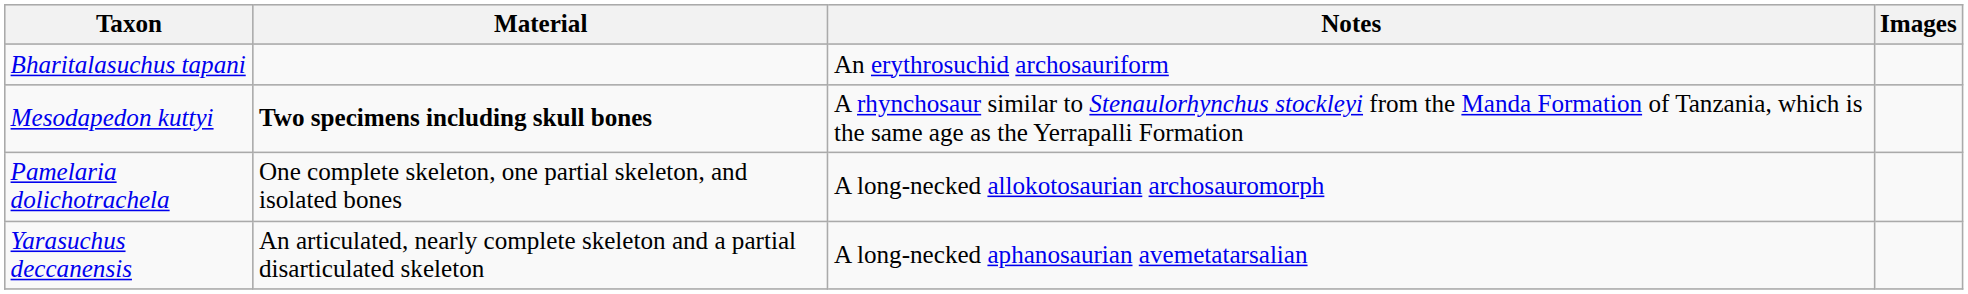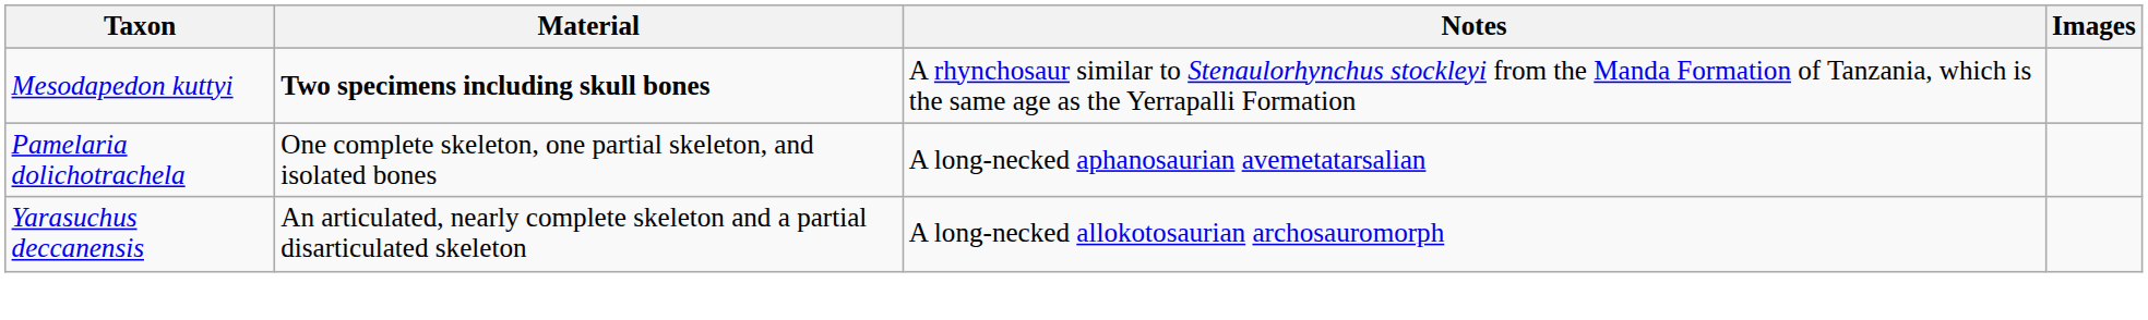- row: Bharitalasuchus tapani | An erythrosuchid archosauriform
Pamelaria dolichotrachela | Notes: A long-necked allokotosaurian archosauromorph -> A long-necked aphanosaurian avemetatarsalian
Yarasuchus deccanensis | Notes: A long-necked aphanosaurian avemetatarsalian -> A long-necked allokotosaurian archosauromorph
